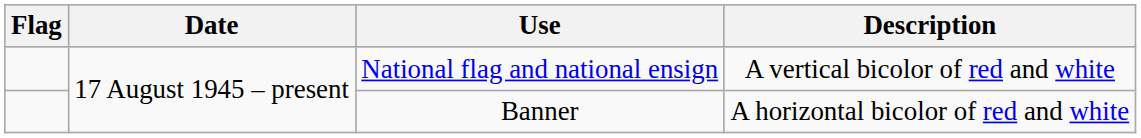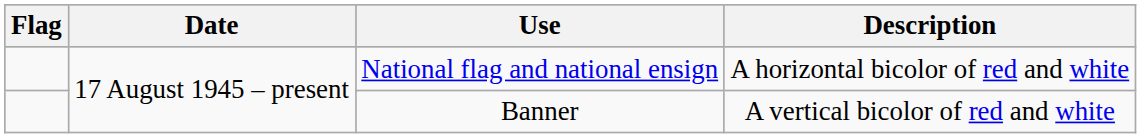National flag and national ensign | Description: A vertical bicolor of red and white -> A horizontal bicolor of red and white
Banner | Description: A horizontal bicolor of red and white -> A vertical bicolor of red and white
